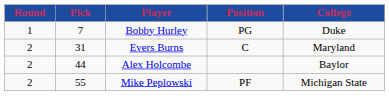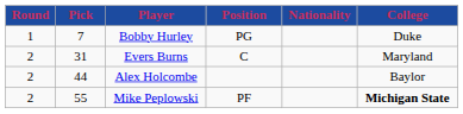+ column: Nationality
Mike Peplowski | College: normal -> bold
